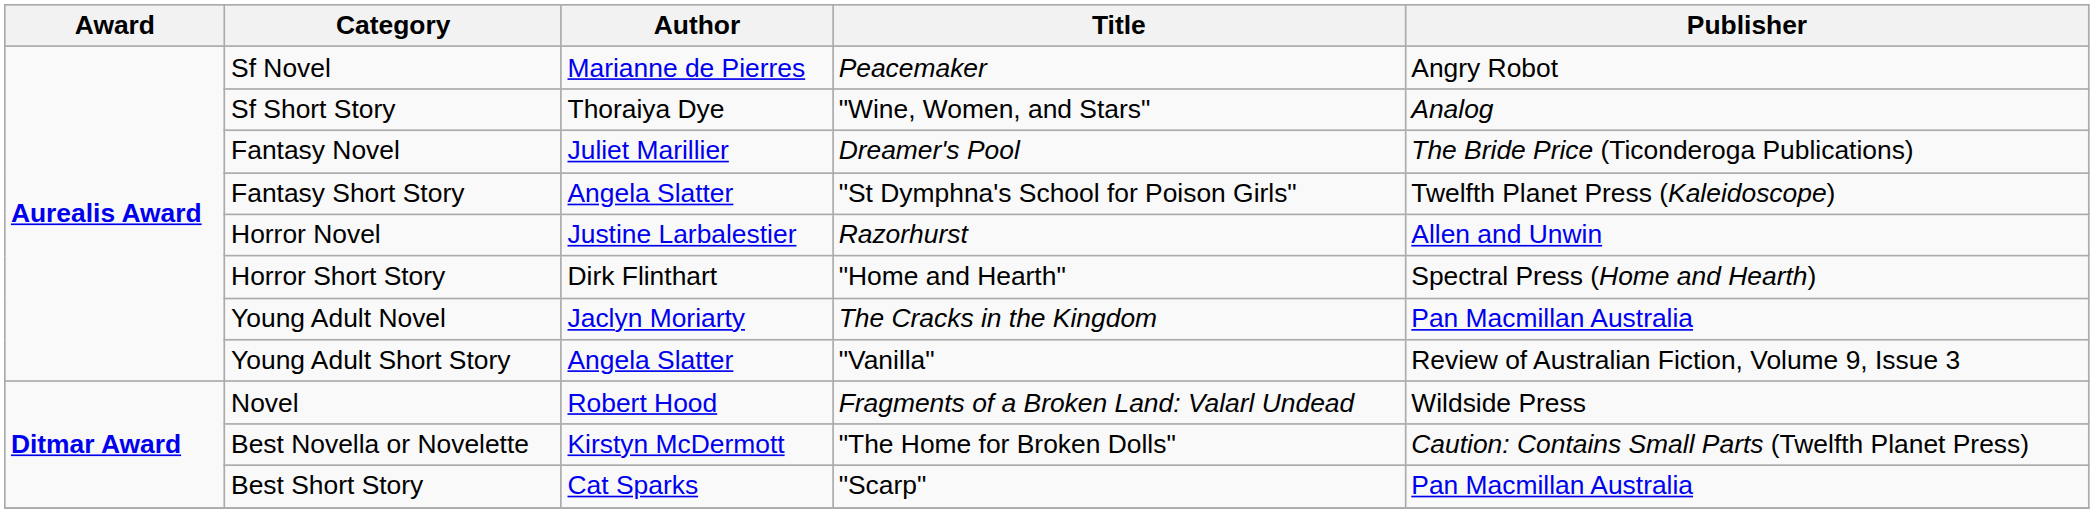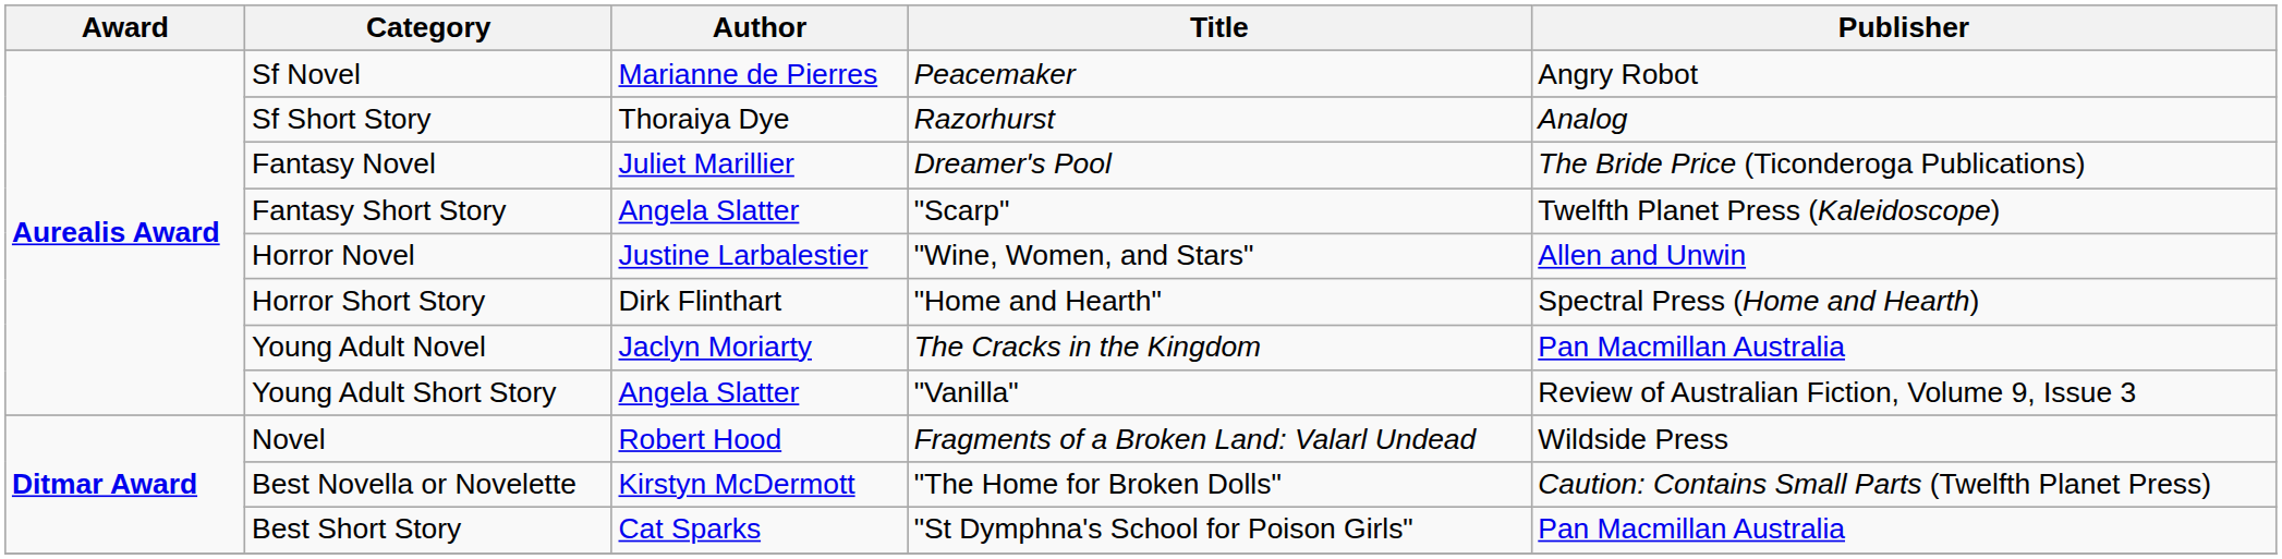Sf Short Story | Title: "Wine, Women, and Stars" -> Razorhurst
Fantasy Short Story | Title: "St Dymphna's School for Poison Girls" -> "Scarp"
Horror Novel | Title: Razorhurst -> "Wine, Women, and Stars"
Best Short Story | Title: "Scarp" -> "St Dymphna's School for Poison Girls"
